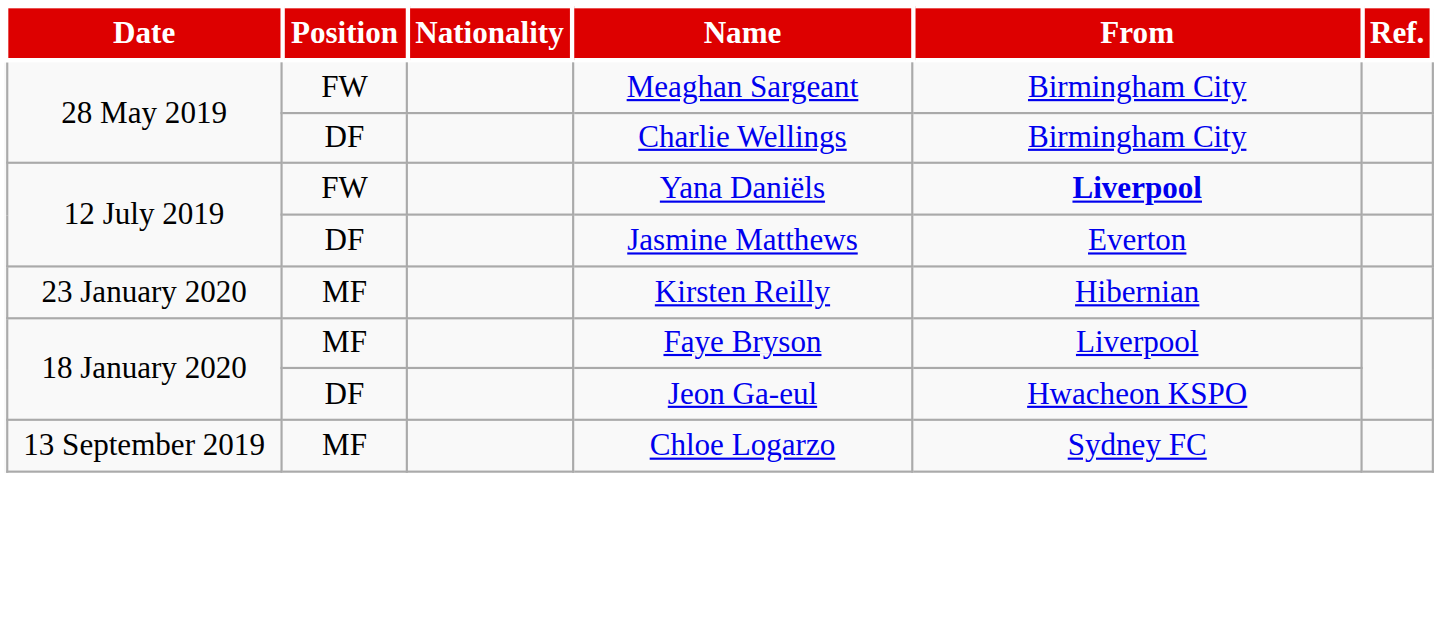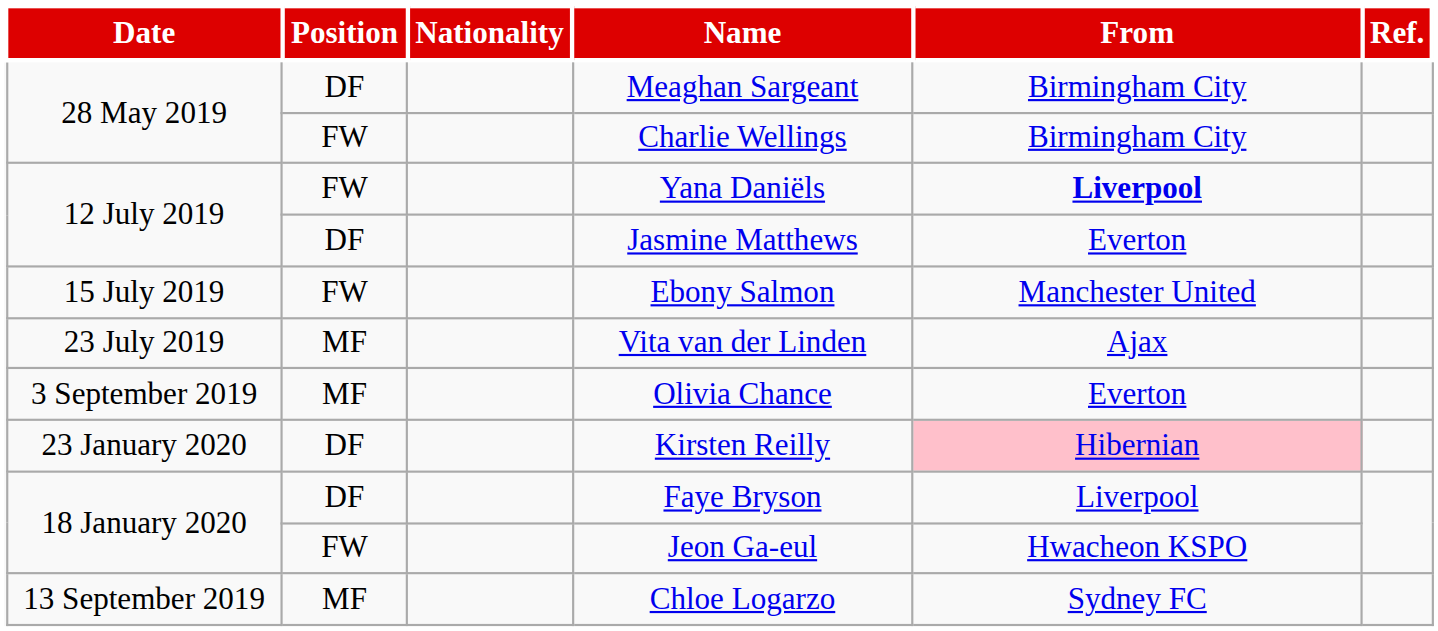Meaghan Sargeant | Position: FW -> DF
Charlie Wellings | Position: DF -> FW
+ row: 15 July 2019 | FW | Ebony Salmon | Manchester United
+ row: 23 July 2019 | MF | Vita van der Linden | Ajax
+ row: 3 September 2019 | MF | Olivia Chance | Everton
Kirsten Reilly | Position: MF -> DF
Kirsten Reilly | From: no background -> pink background
Faye Bryson | Position: MF -> DF
Jeon Ga-eul | Position: DF -> FW
